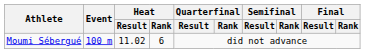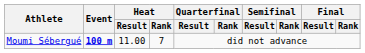Moumi Sébergué | Event: normal -> bold
Moumi Sébergué | Heat / Result: 11.02 -> 11.00
Moumi Sébergué | Heat / Rank: 6 -> 7
